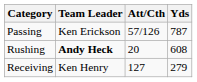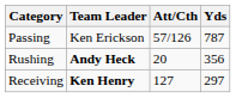Rushing | Yds: 608 -> 356
Receiving | Team Leader: normal -> bold
Receiving | Yds: 279 -> 297
